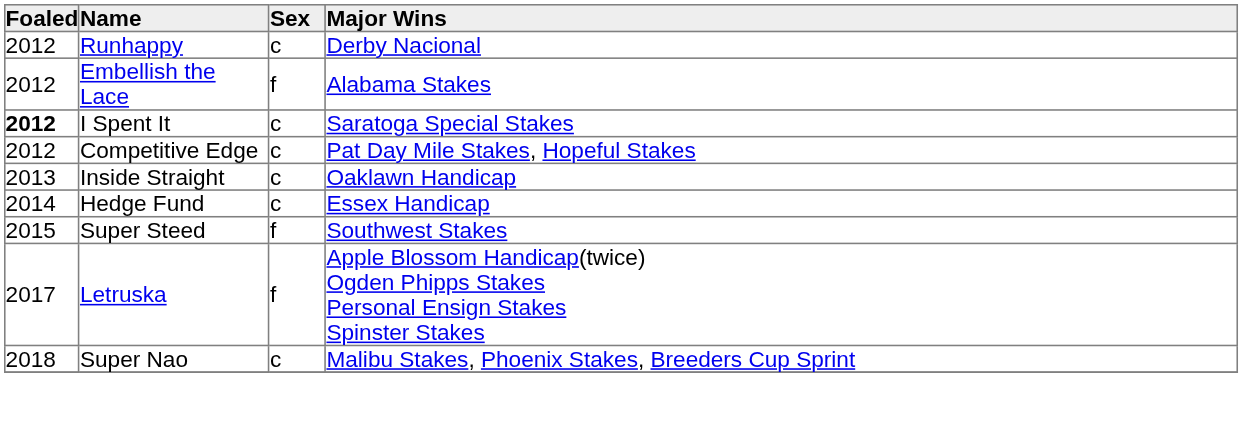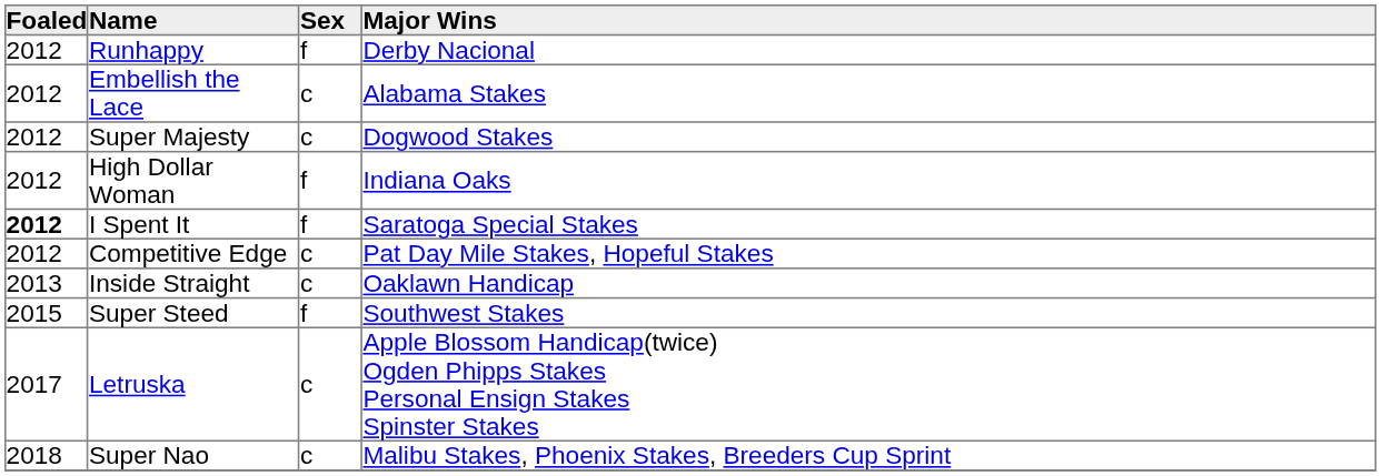Runhappy | Sex: c -> f
Embellish the Lace | Sex: f -> c
+ row: 2012 | Super Majesty | c | Dogwood Stakes
+ row: 2012 | High Dollar Woman | f | Indiana Oaks
I Spent It | Sex: c -> f
- row: 2014 | Hedge Fund | c | Essex Handicap
Letruska | Sex: f -> c
